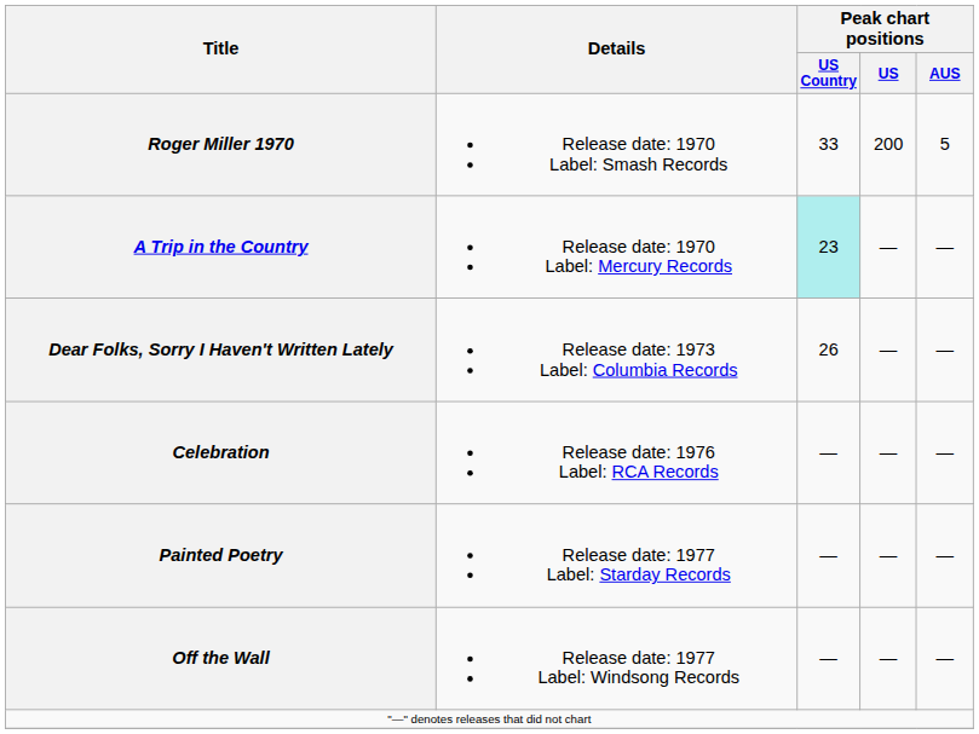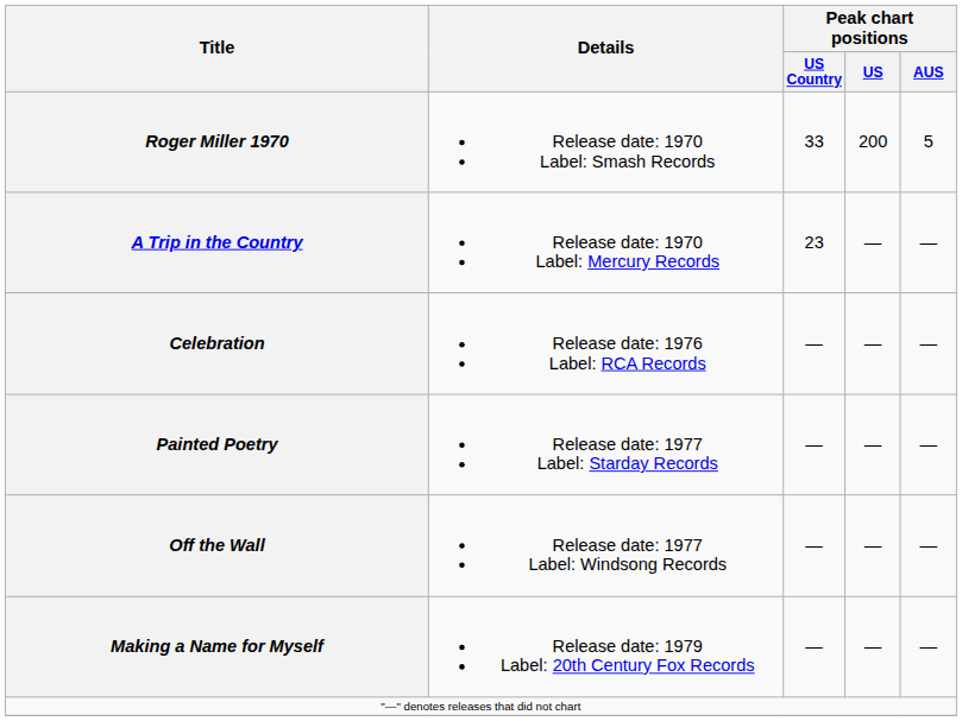A Trip in the Country | Peak chart positions / US Country: paleturquoise background -> no background
- row: Dear Folks, Sorry I Haven't Written Lately | Release date: 1973 Label: Columbia Records | 26 | — | —
+ row: Making a Name for Myself | Release date: 1979 Label: 20th Century Fox Records | — | — | —
